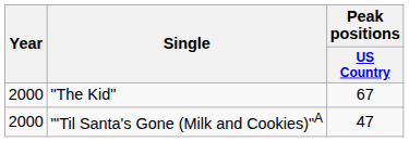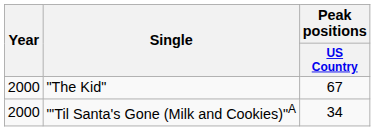"'Til Santa's Gone (Milk and Cookies)"A | Peak positions / US Country: 47 -> 34
